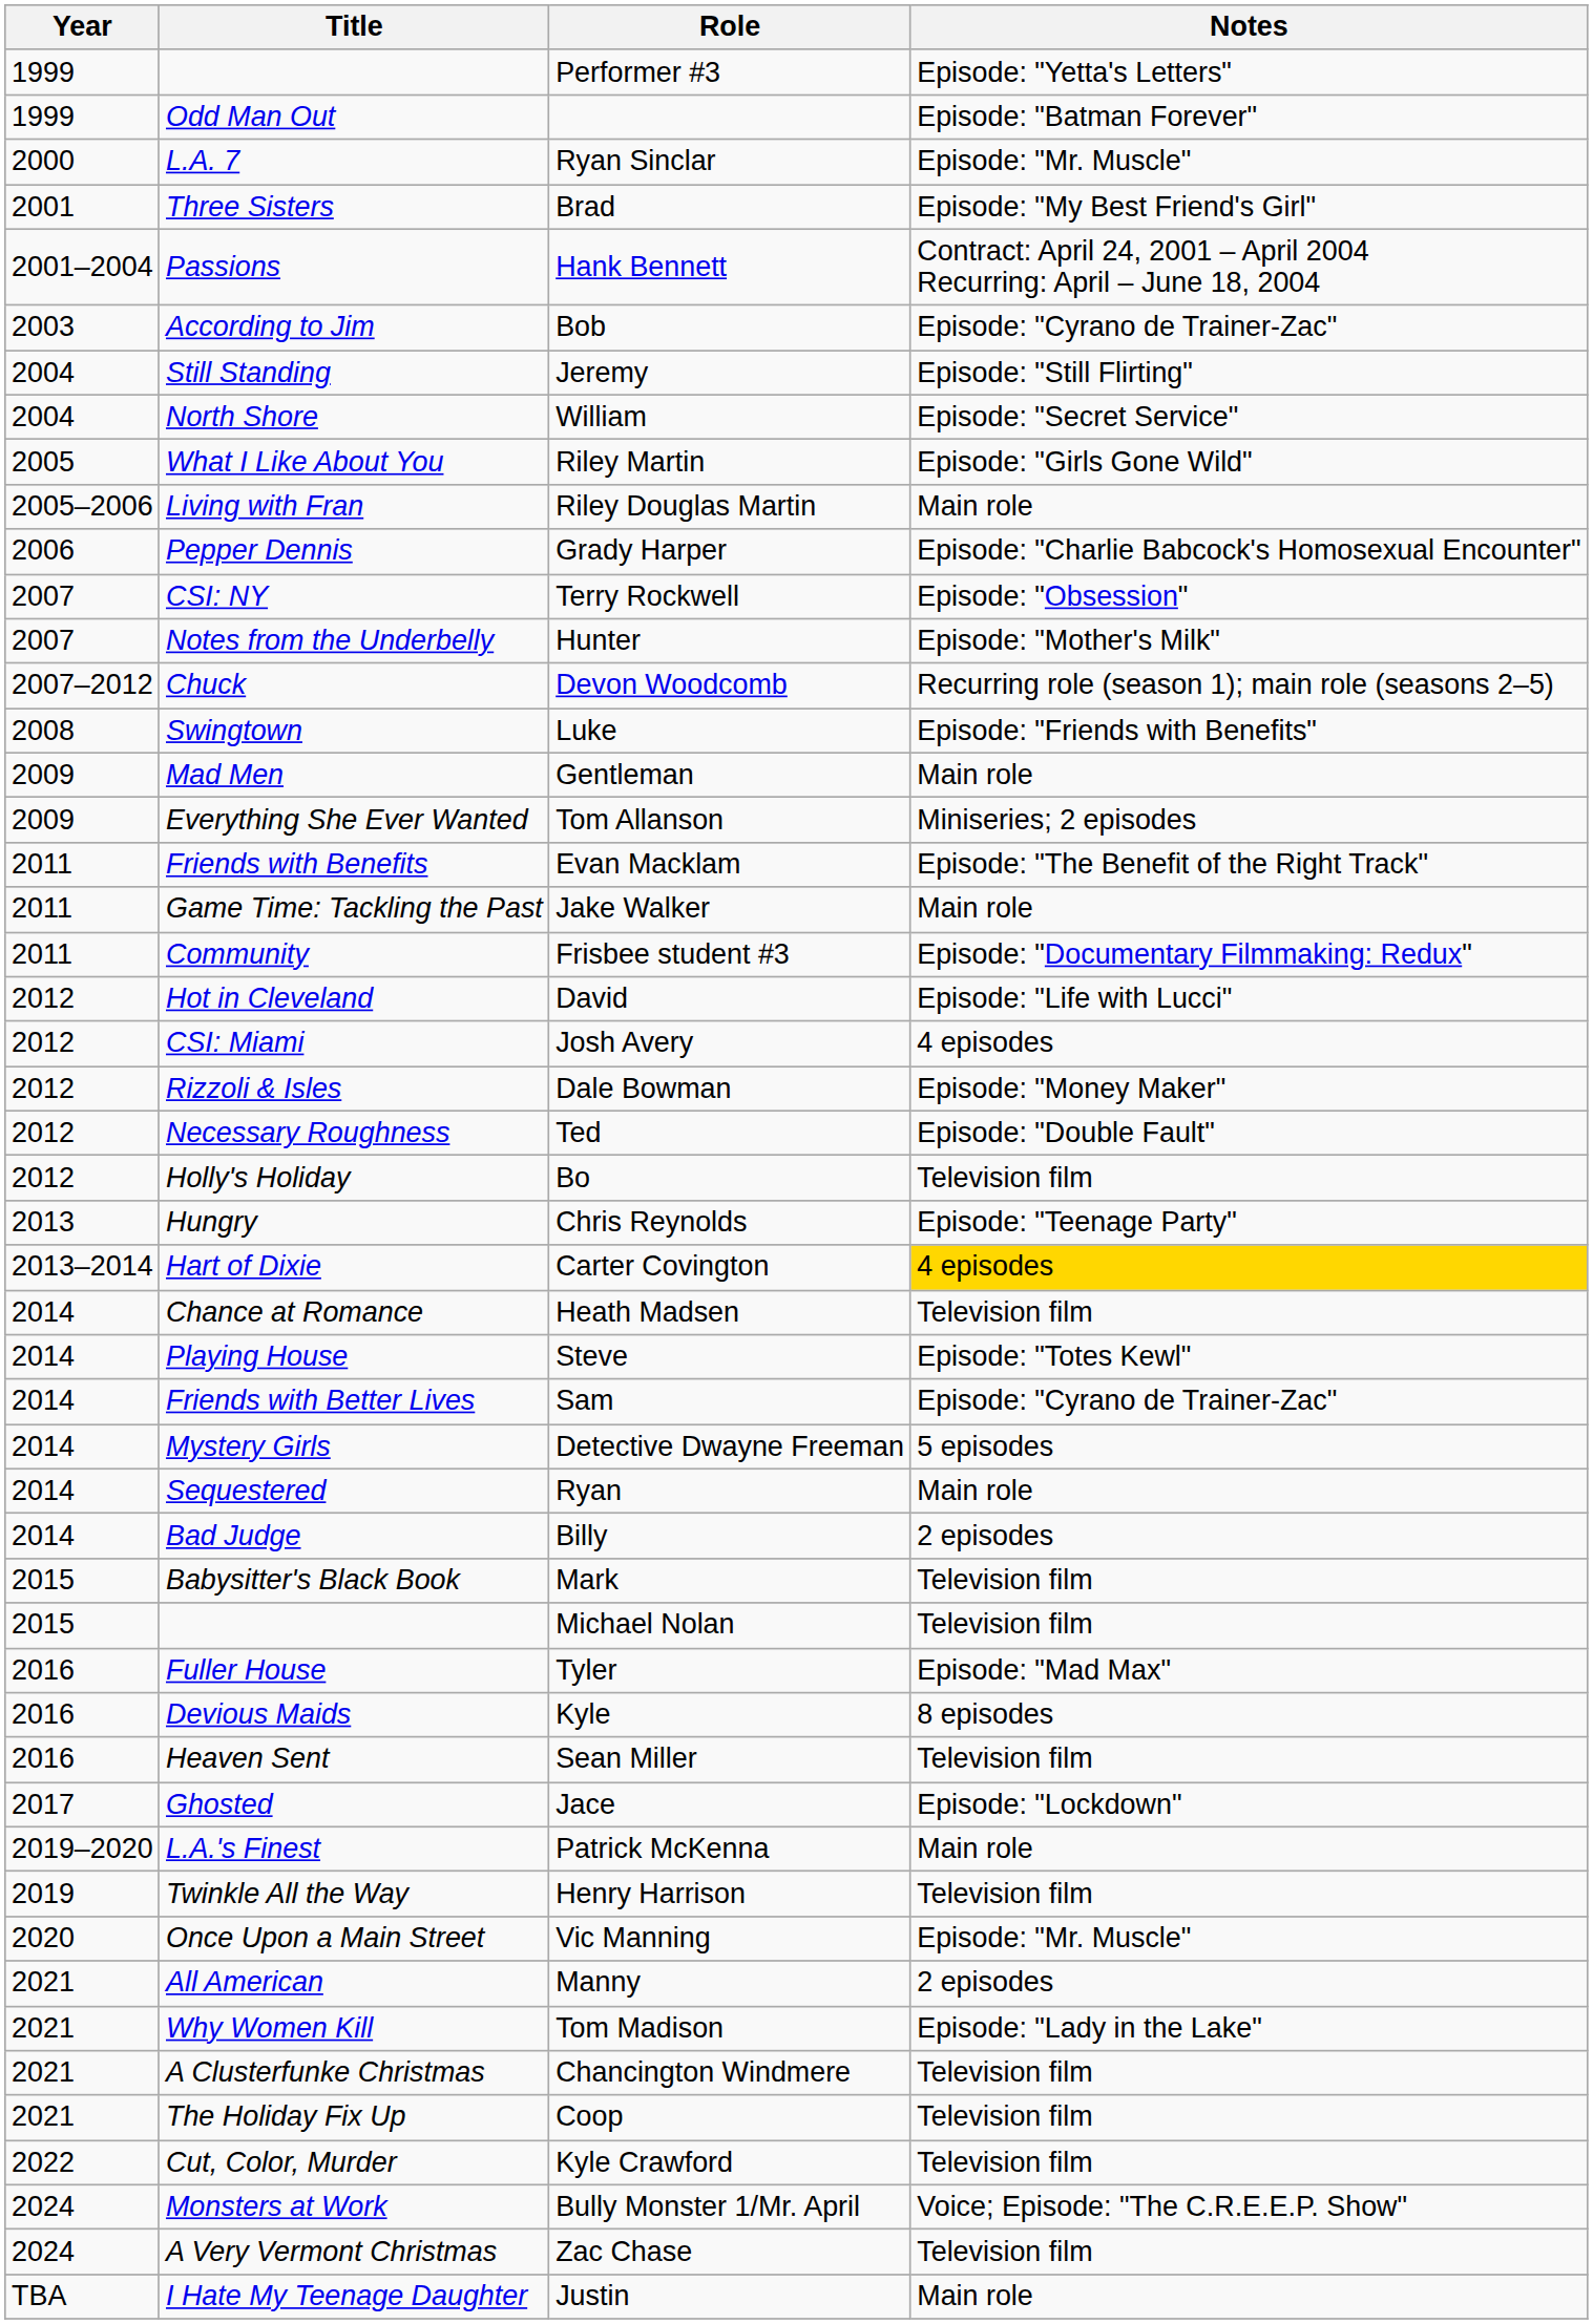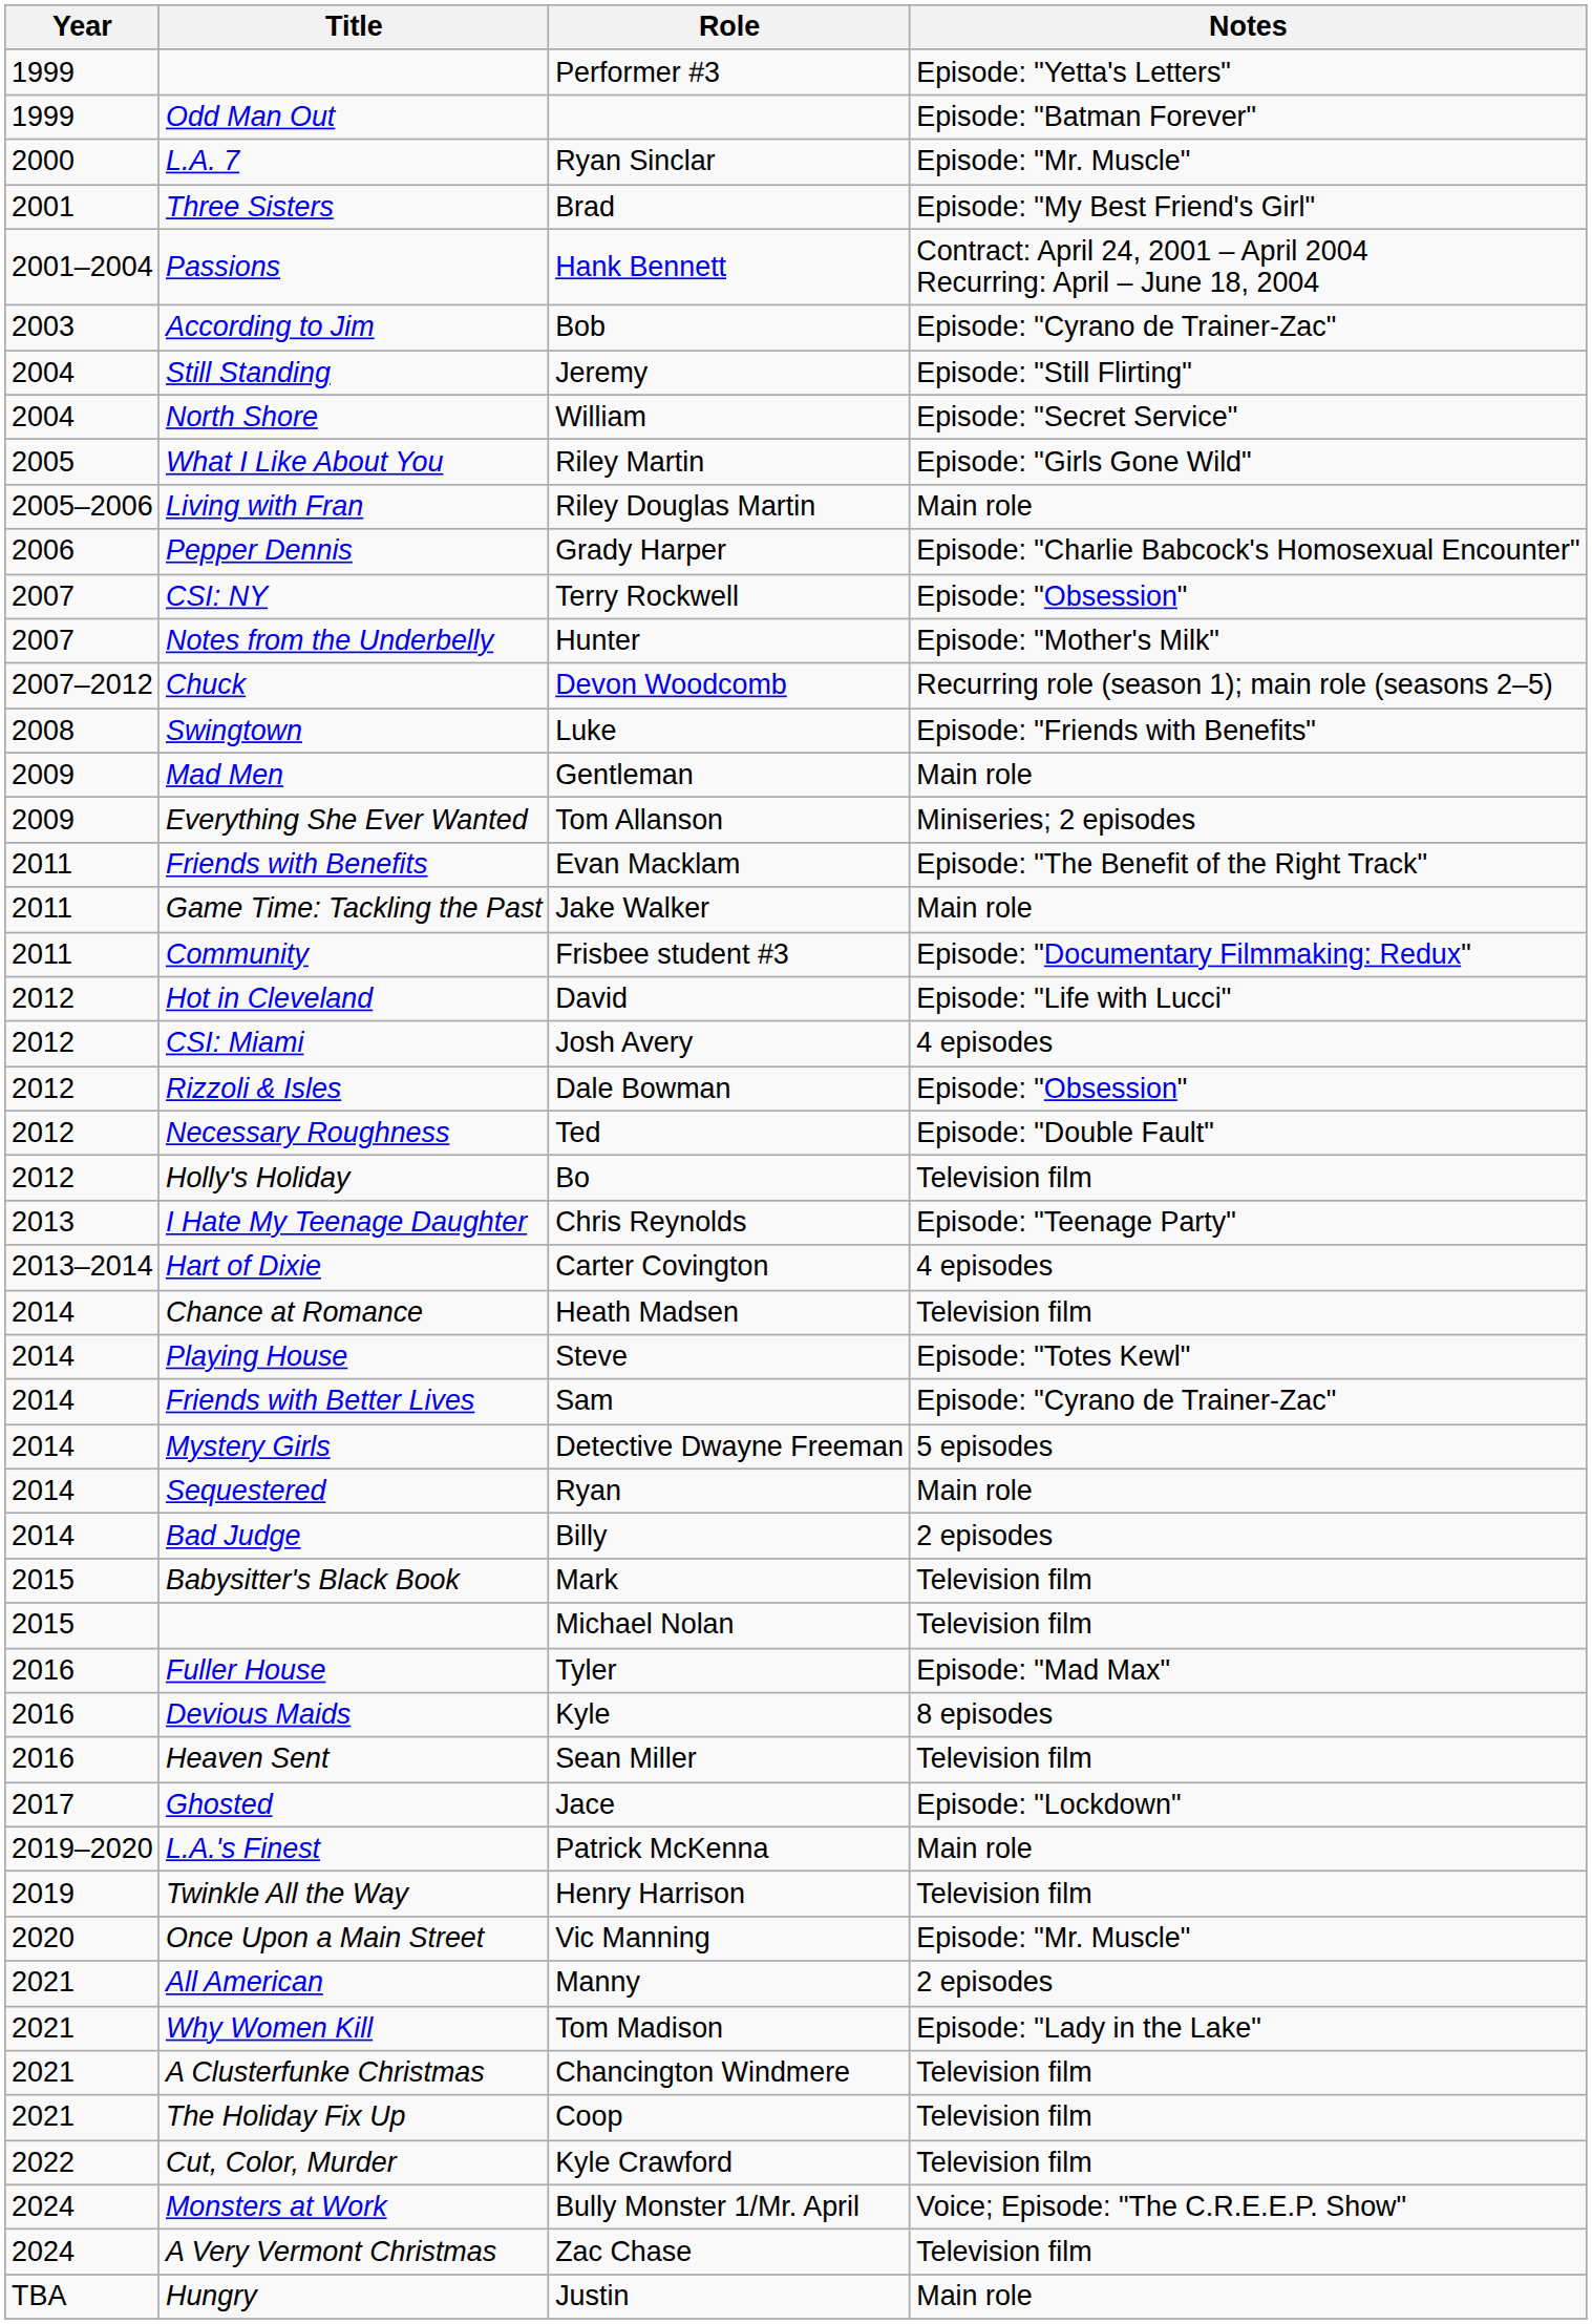Dale Bowman | Notes: Episode: "Money Maker" -> Episode: "Obsession"
Chris Reynolds | Title: Hungry -> I Hate My Teenage Daughter
Carter Covington | Notes: gold background -> no background
Justin | Title: I Hate My Teenage Daughter -> Hungry
